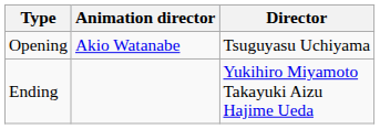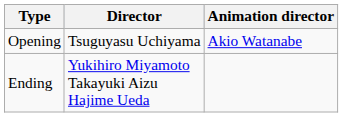columns swapped: Director <-> Animation director
